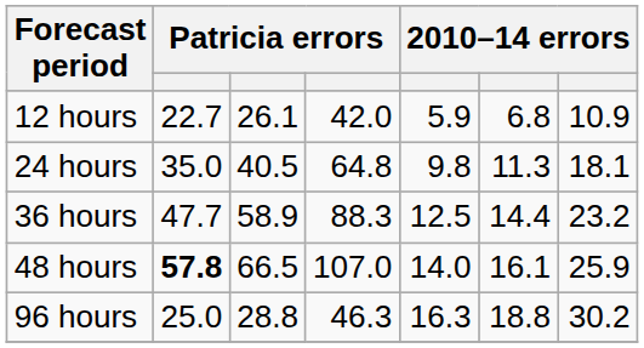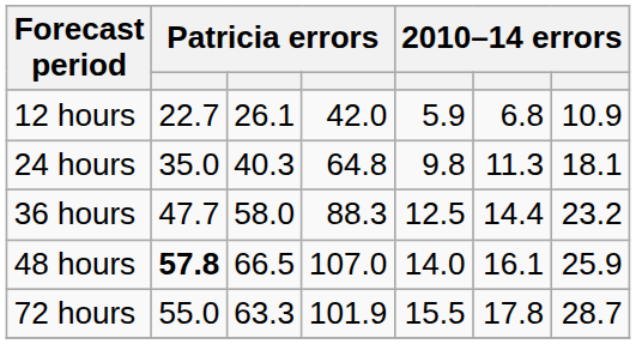24 hours | column 3: 40.5 -> 40.3
36 hours | column 3: 58.9 -> 58.0
+ row: 72 hours | 55.0 | 63.3 | 101.9 | 15.5 | 17.8 | 28.7
- row: 96 hours | 25.0 | 28.8 | 46.3 | 16.3 | 18.8 | 30.2
